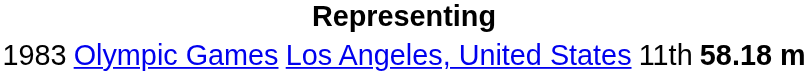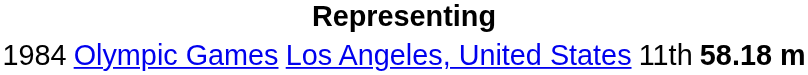Olympic Games | column 1: 1983 -> 1984
